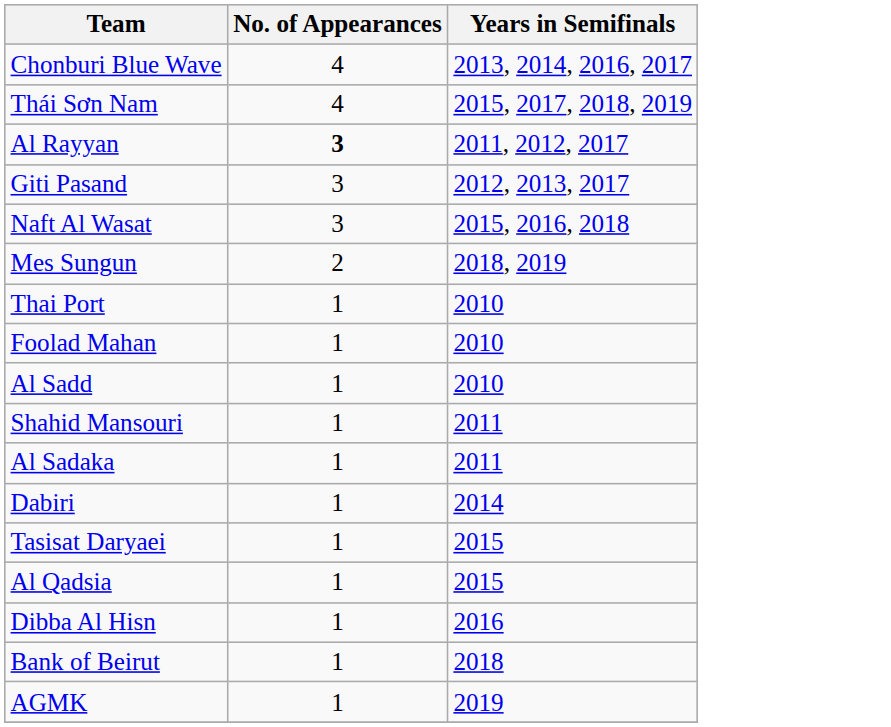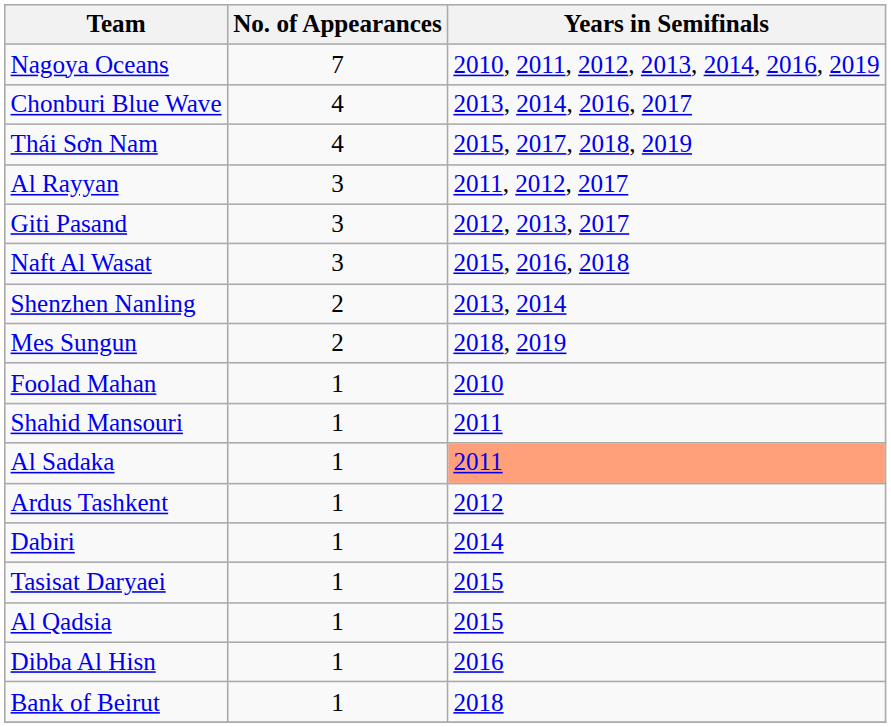+ row: Nagoya Oceans | 7 | 2010, 2011, 2012, 2013, 2014, 2016, 2019
Al Rayyan | No. of Appearances: bold -> normal
+ row: Shenzhen Nanling | 2 | 2013, 2014
- row: Thai Port | 1 | 2010
- row: Al Sadd | 1 | 2010
Al Sadaka | Years in Semifinals: no background -> lightsalmon background
+ row: Ardus Tashkent | 1 | 2012
- row: AGMK | 1 | 2019
